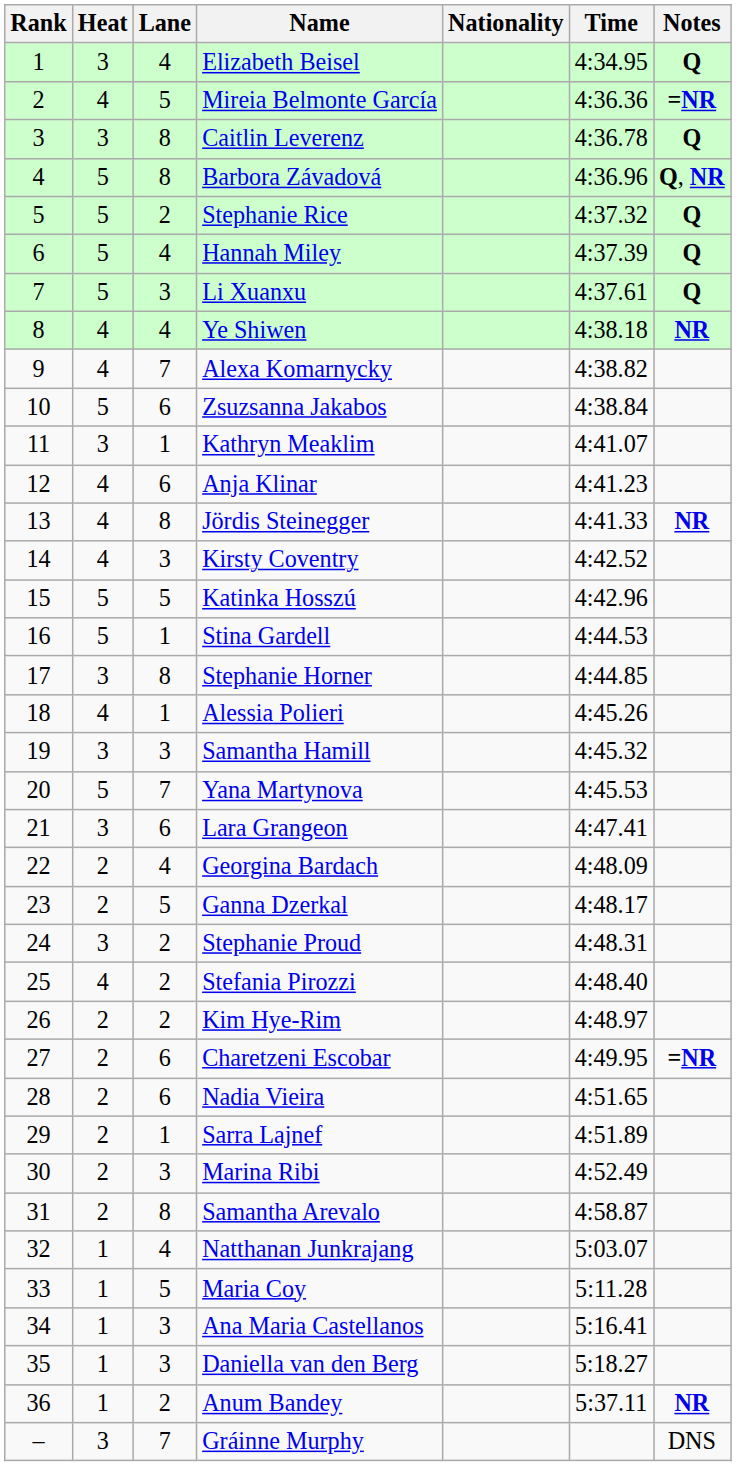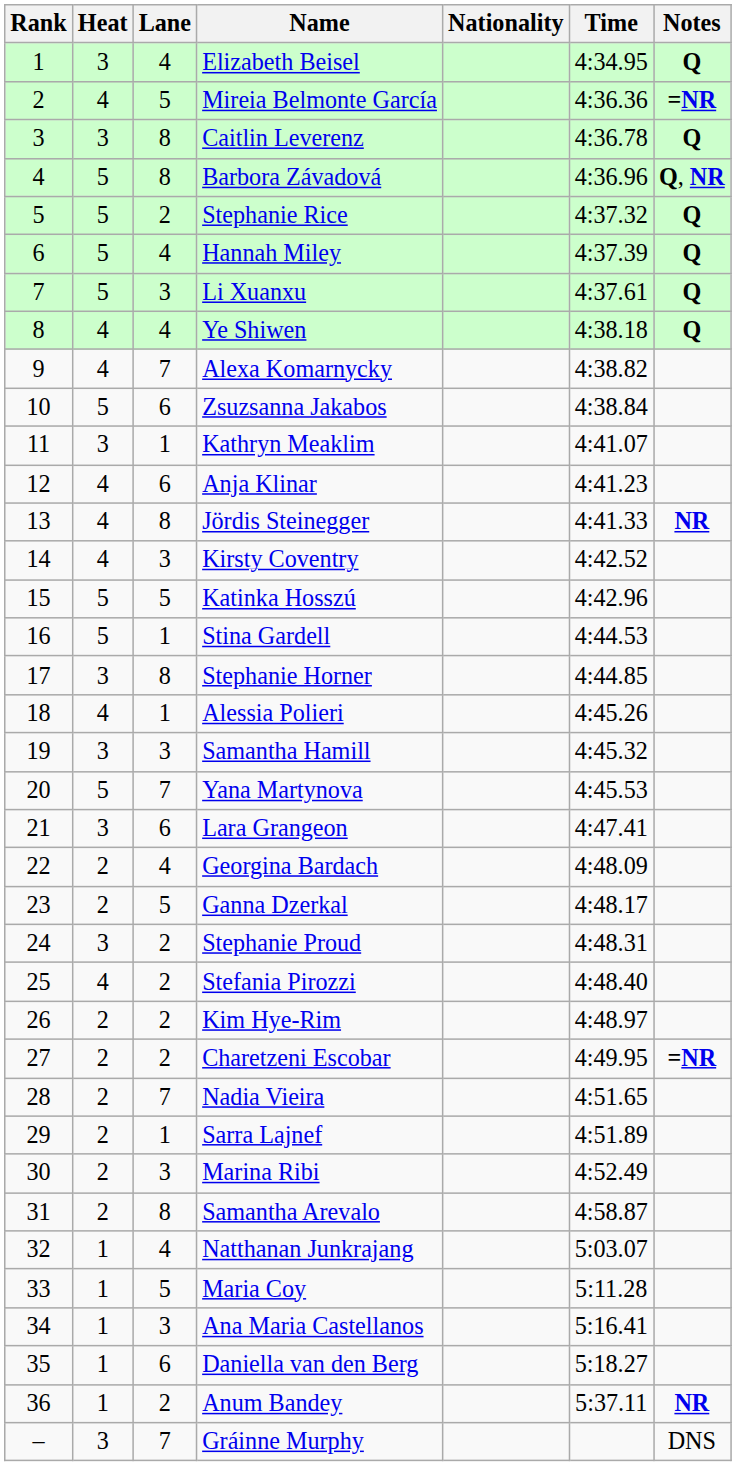Ye Shiwen | Notes: NR -> Q
Charetzeni Escobar | Lane: 6 -> 2
Nadia Vieira | Lane: 6 -> 7
Daniella van den Berg | Lane: 3 -> 6
